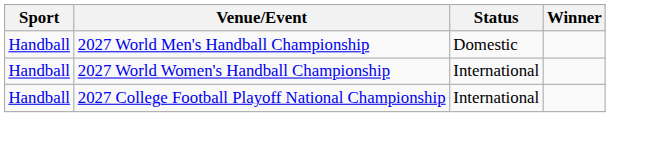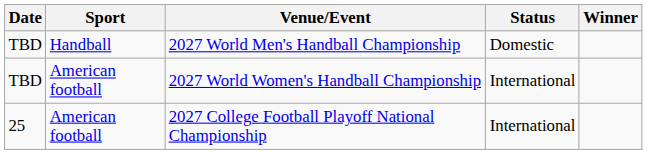+ column: Date | TBD | TBD | 25
2027 World Women's Handball Championship | Sport: Handball -> American football
2027 College Football Playoff National Championship | Sport: Handball -> American football
